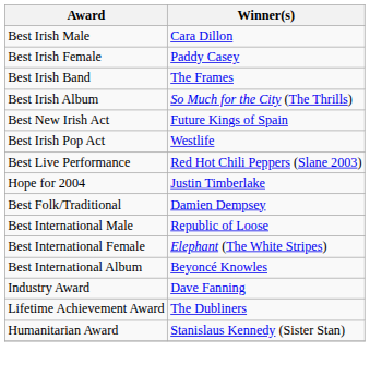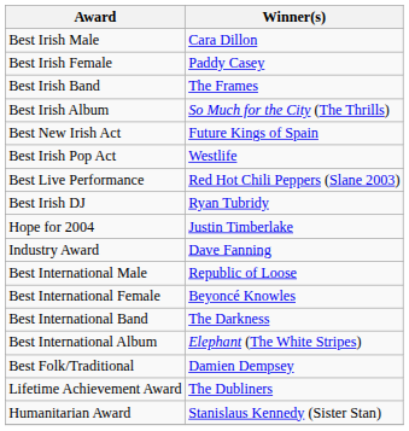+ row: Best Irish DJ | Ryan Tubridy
rows swapped: Best Folk/Traditional <-> Industry Award
Best International Female | Winner(s): Elephant (The White Stripes) -> Beyoncé Knowles
+ row: Best International Band | The Darkness
Best International Album | Winner(s): Beyoncé Knowles -> Elephant (The White Stripes)
